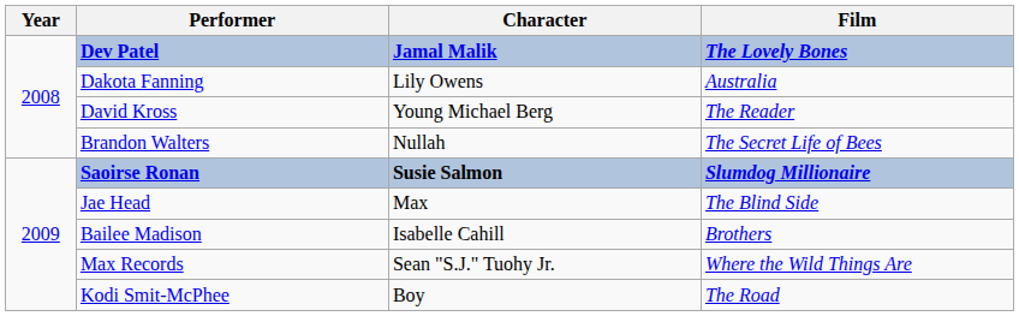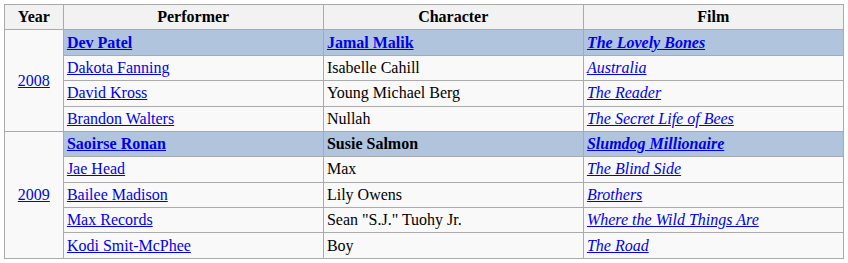Dakota Fanning | Character: Lily Owens -> Isabelle Cahill
Bailee Madison | Character: Isabelle Cahill -> Lily Owens
